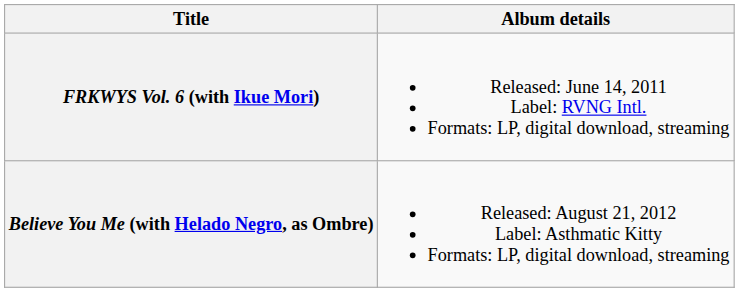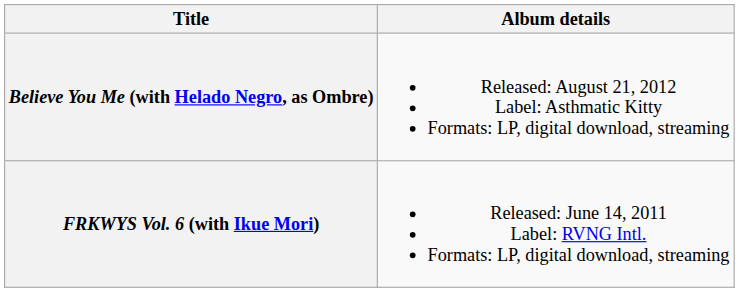rows swapped: FRKWYS Vol. 6 (with Ikue Mori) <-> Believe You Me (with Helado Negro, as Ombre)
